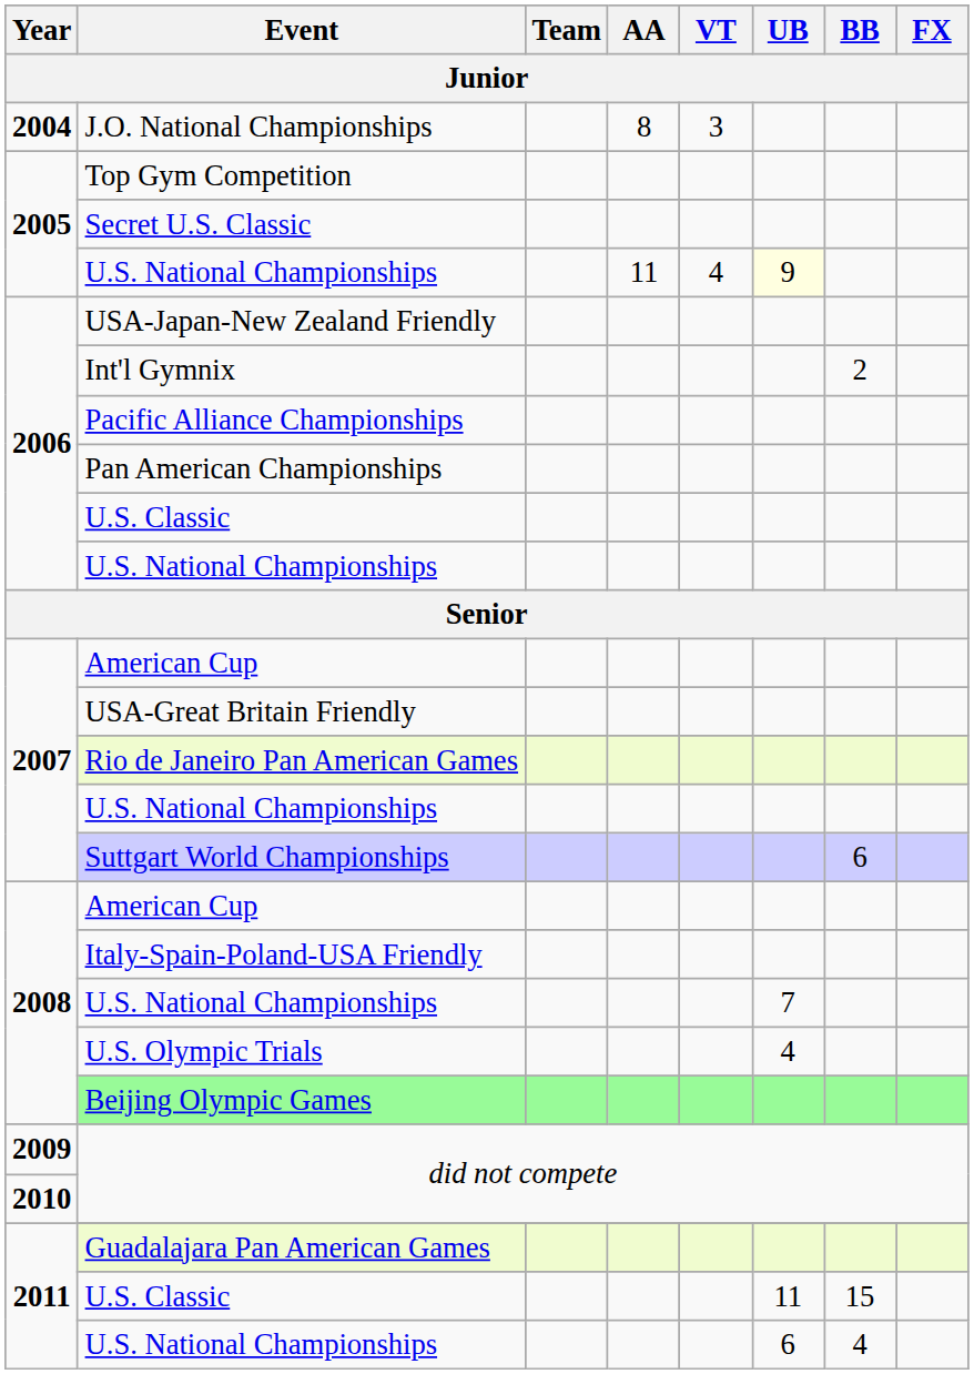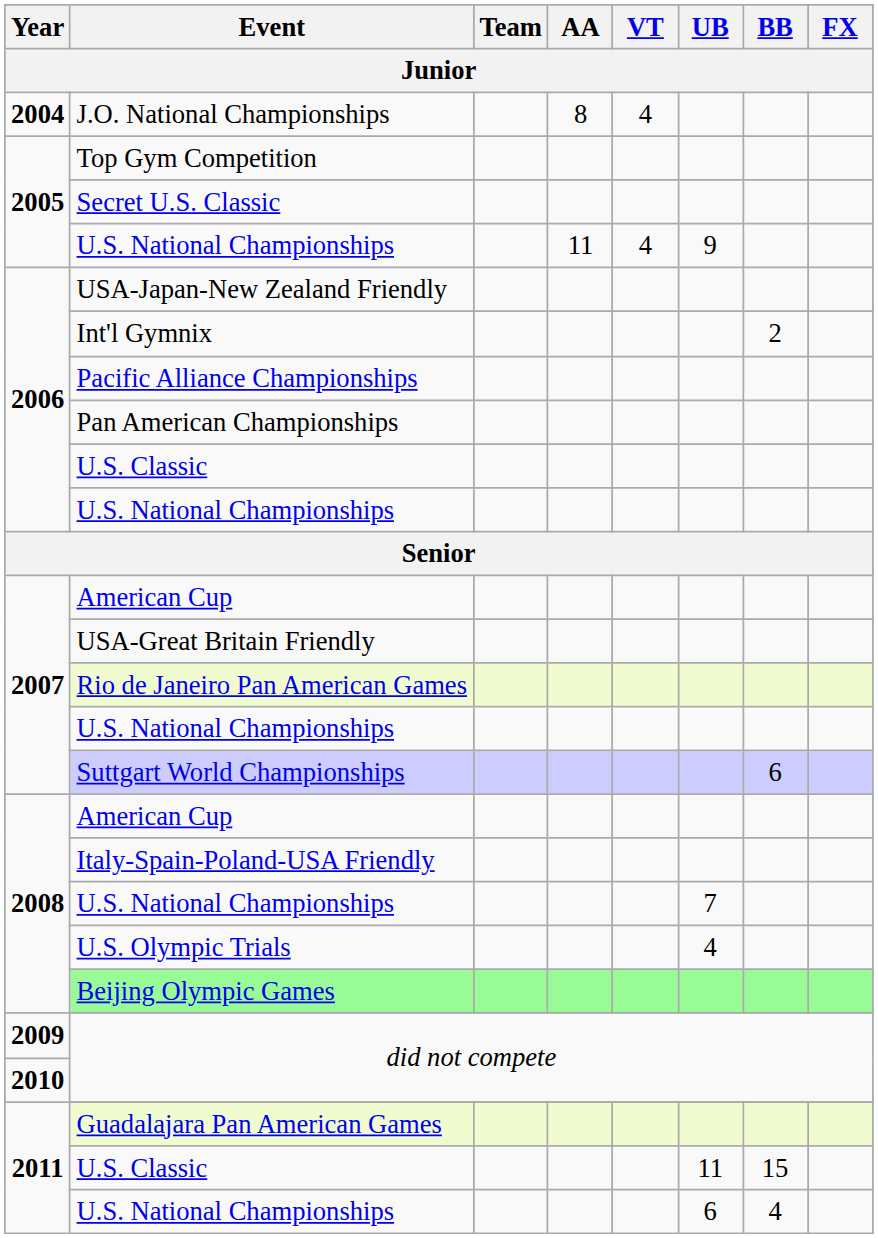J.O. National Championships | VT: 3 -> 4
2005 / U.S. National Championships | UB: lightyellow background -> no background
